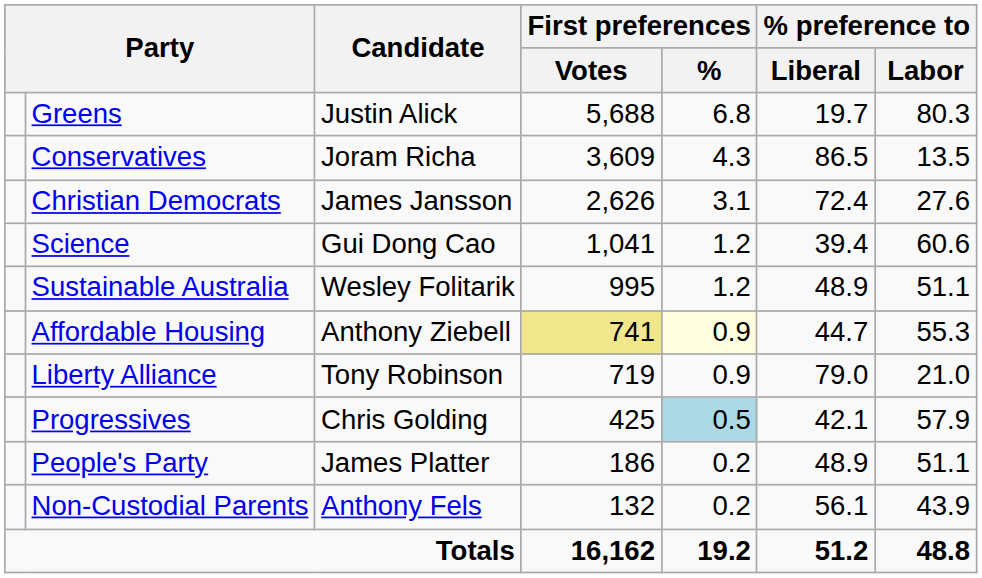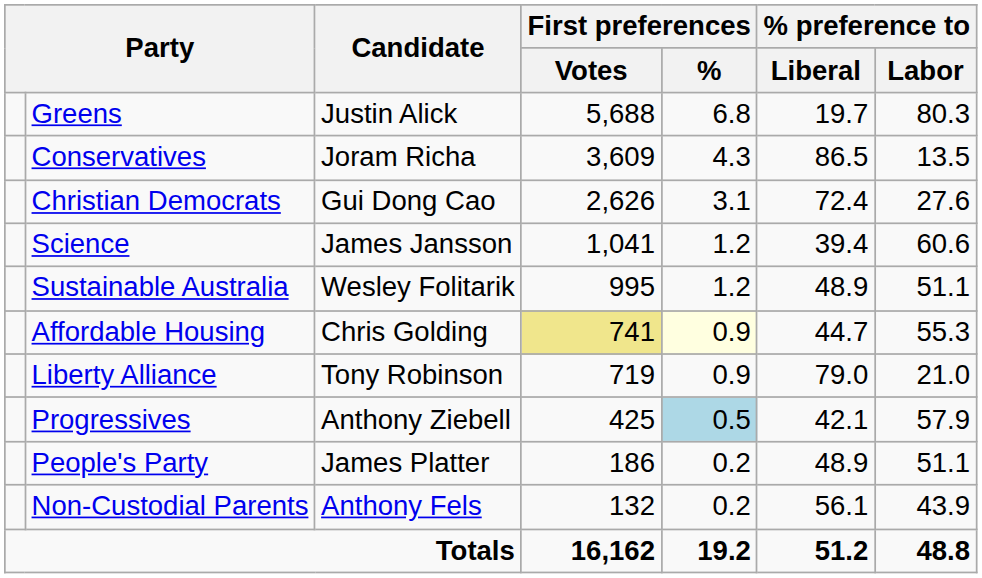Christian Democrats | Candidate: James Jansson -> Gui Dong Cao
Science | Candidate: Gui Dong Cao -> James Jansson
Affordable Housing | Candidate: Anthony Ziebell -> Chris Golding
Progressives | Candidate: Chris Golding -> Anthony Ziebell
